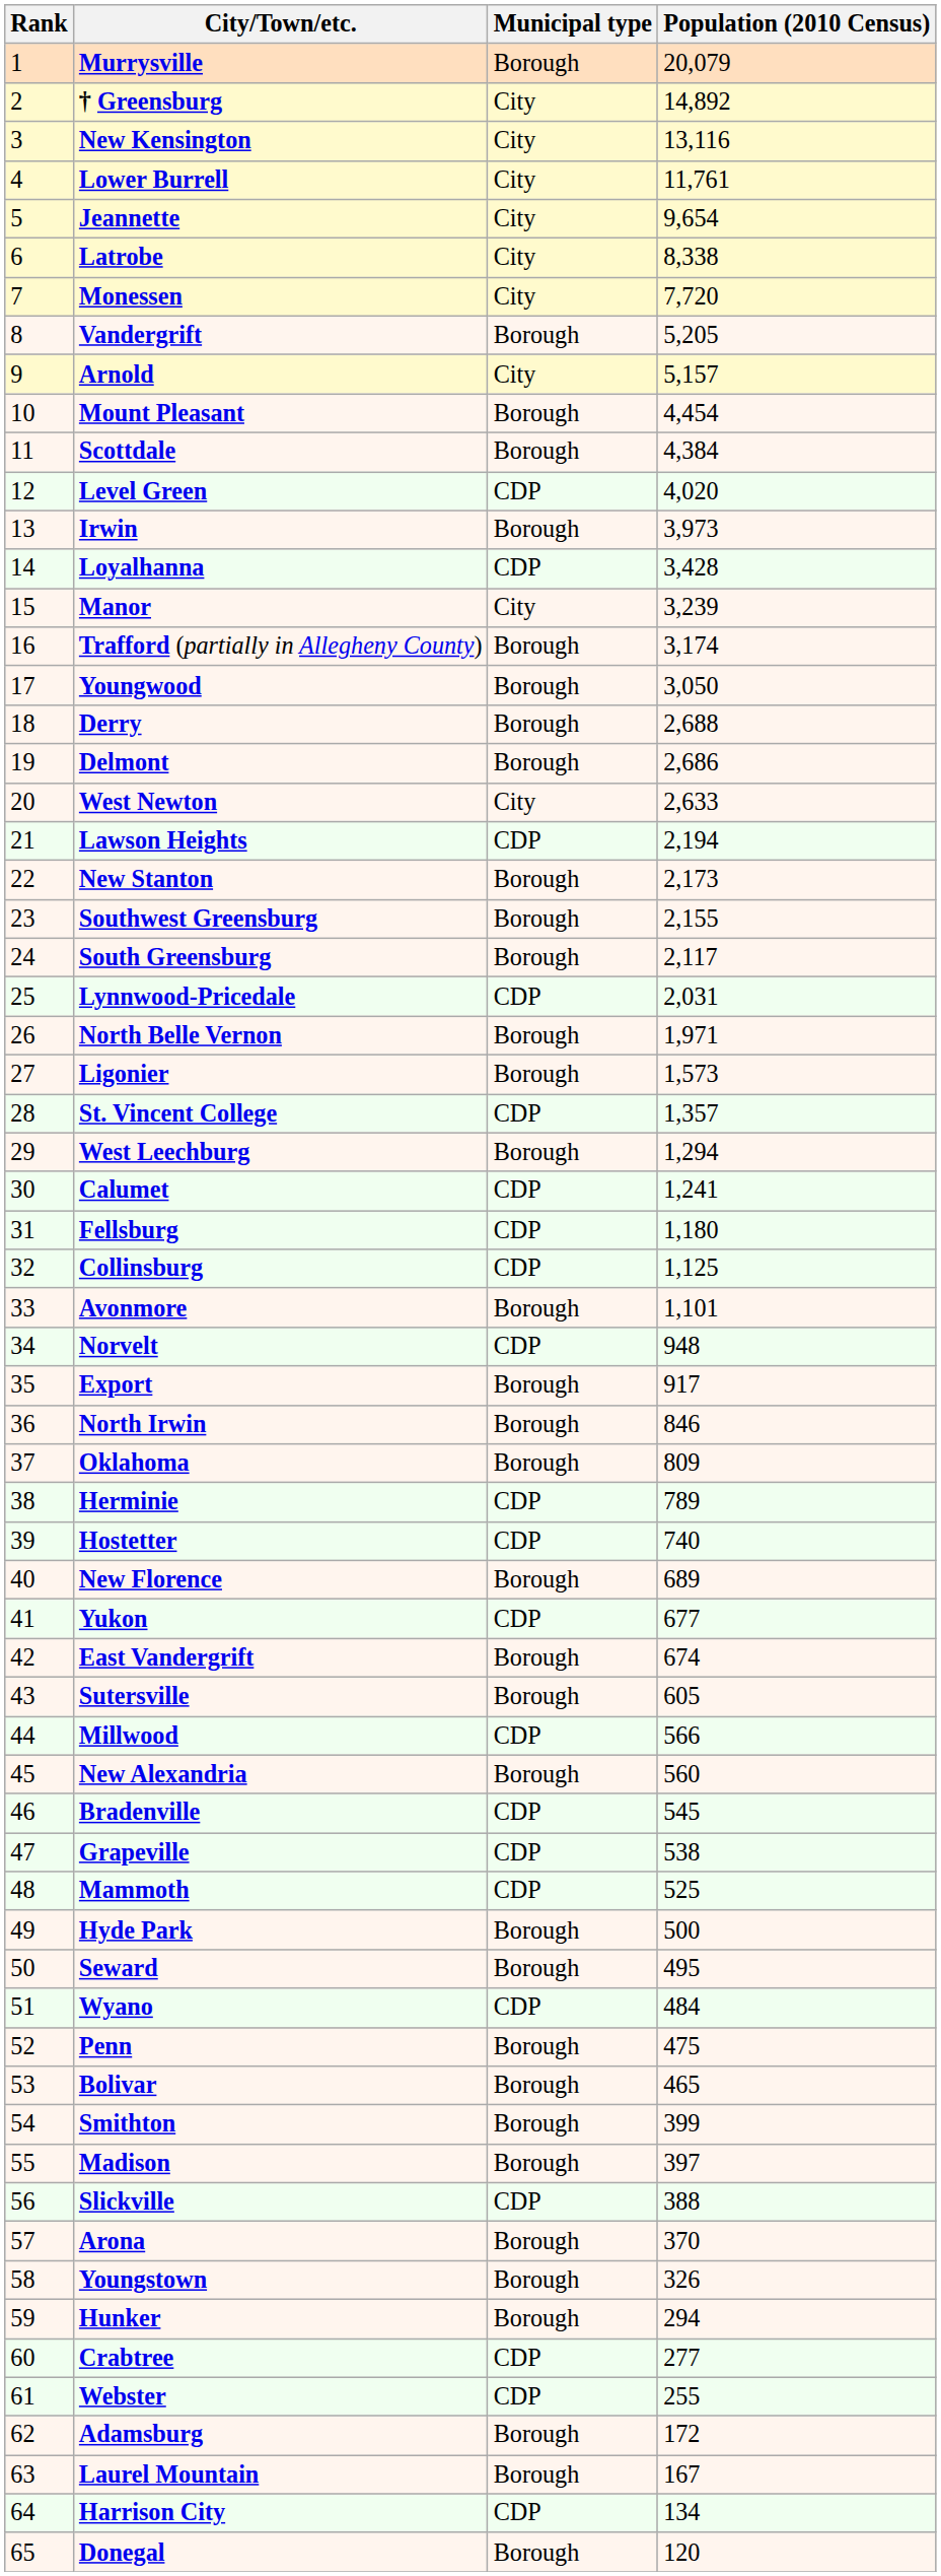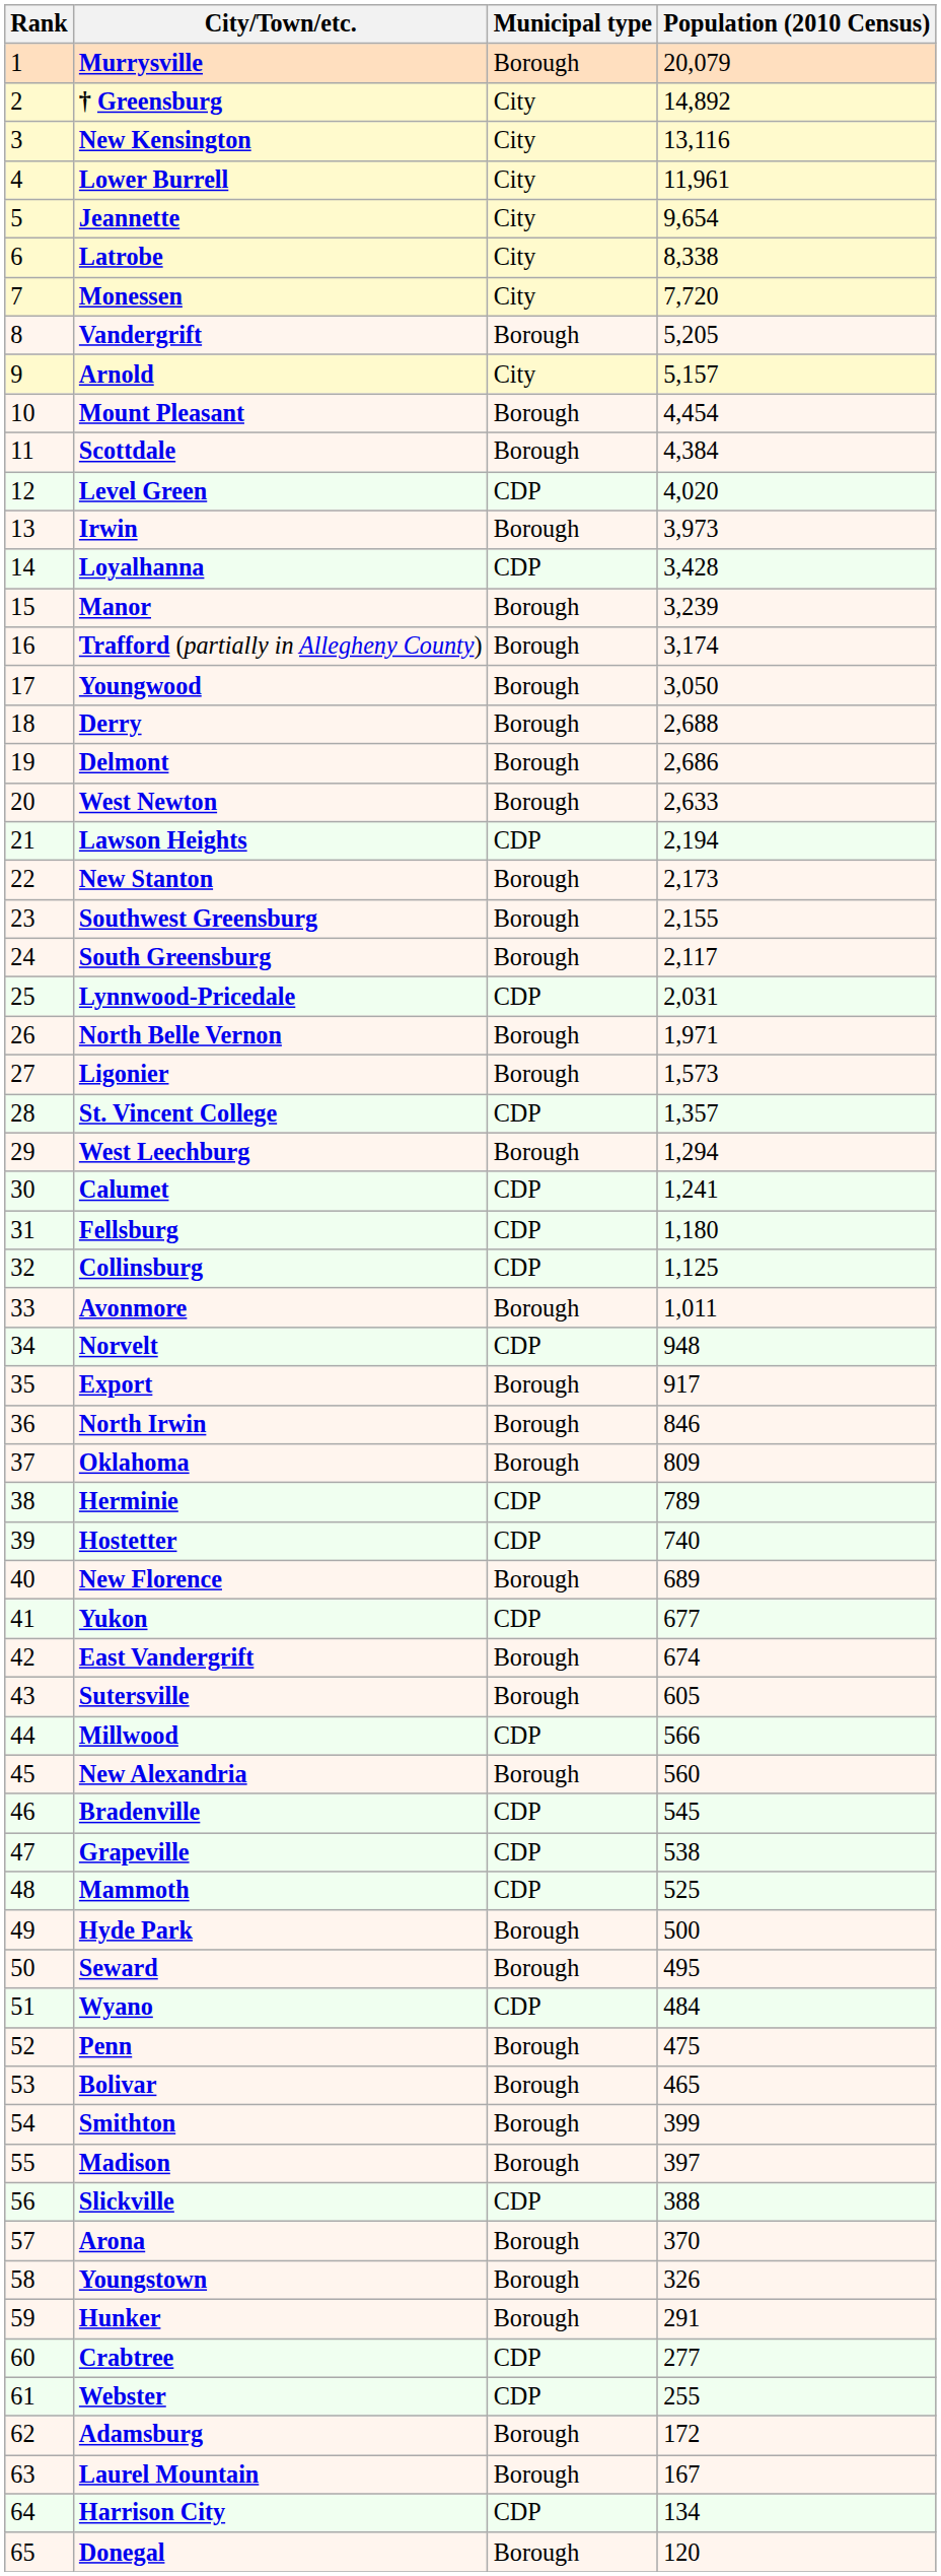Lower Burrell | Population (2010 Census): 11,761 -> 11,961
Manor | Municipal type: City -> Borough
West Newton | Municipal type: City -> Borough
Avonmore | Population (2010 Census): 1,101 -> 1,011
Hunker | Population (2010 Census): 294 -> 291
